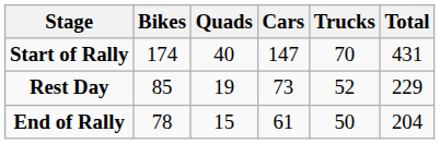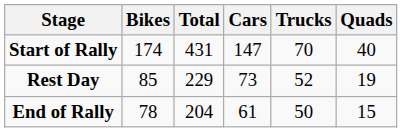columns swapped: Quads <-> Total
